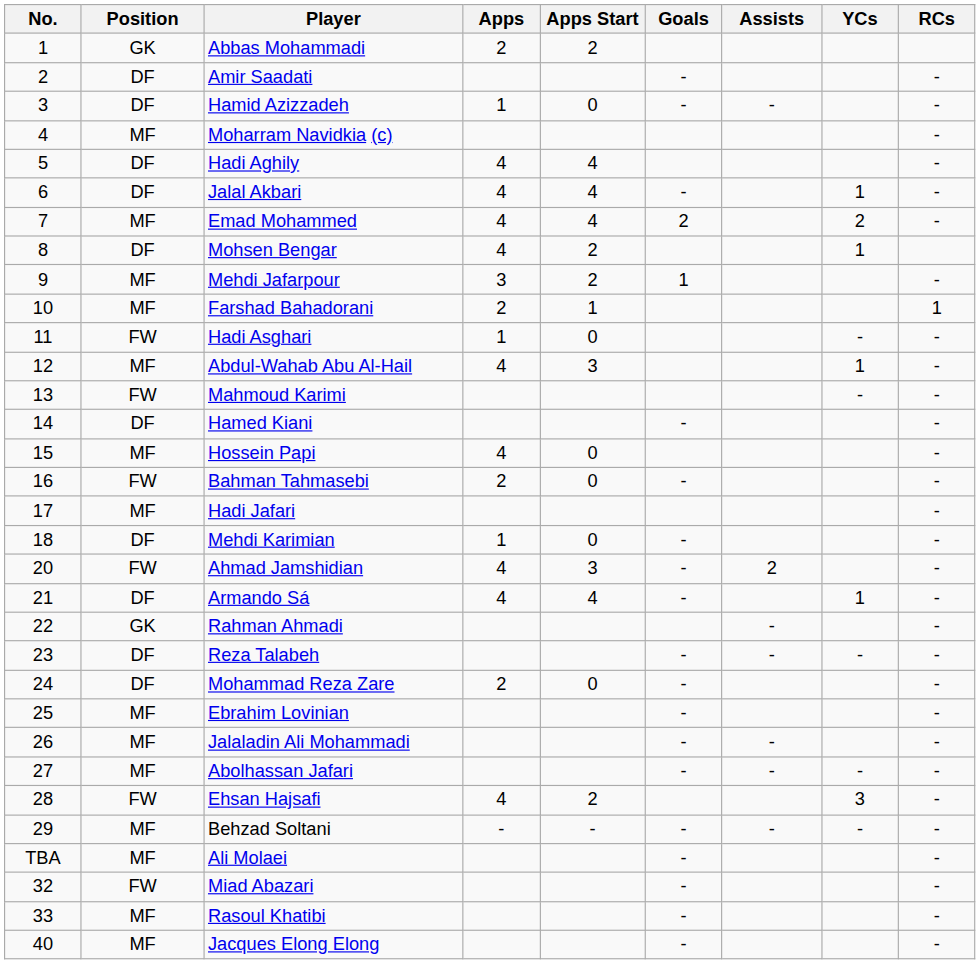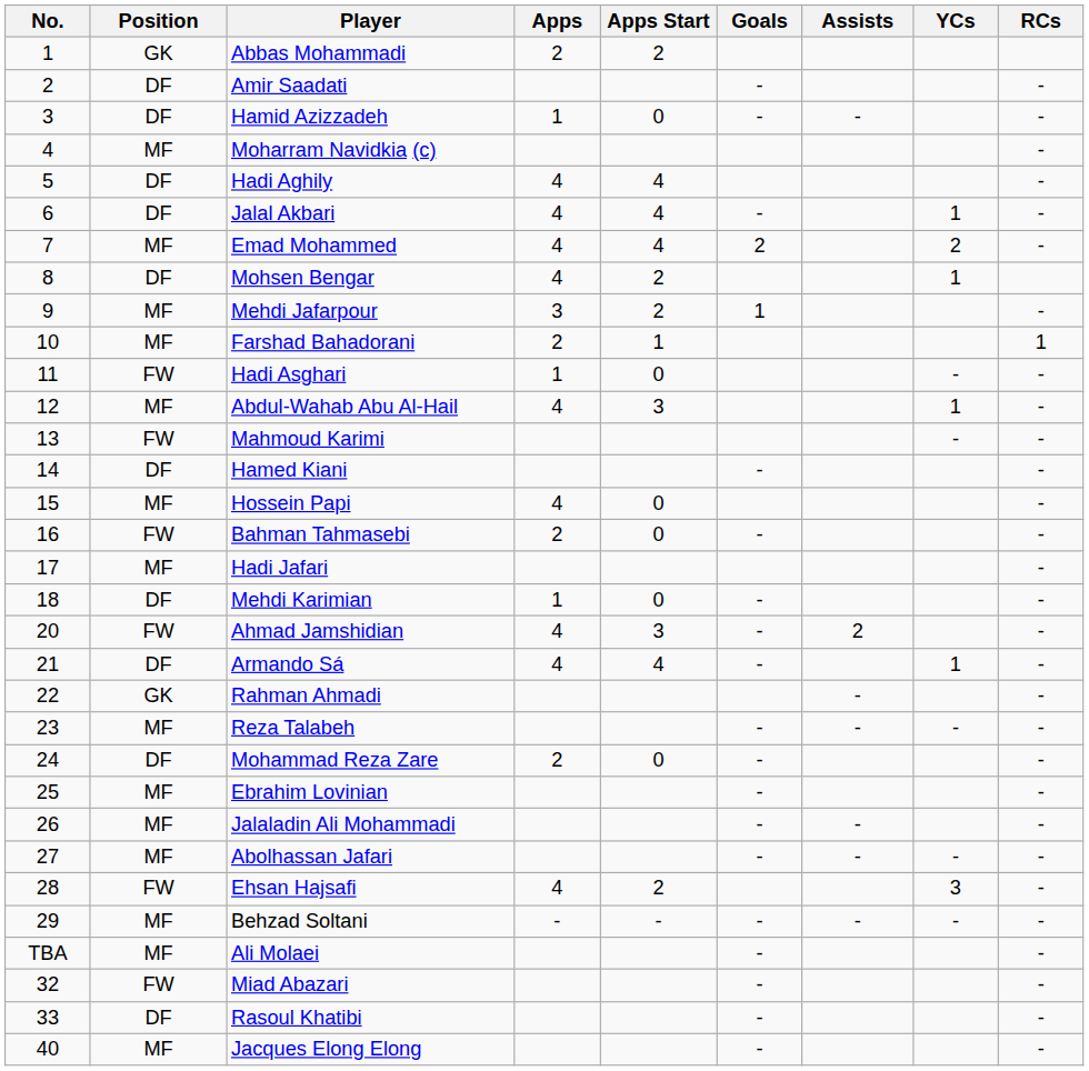Reza Talabeh | Position: DF -> MF
Rasoul Khatibi | Position: MF -> DF
